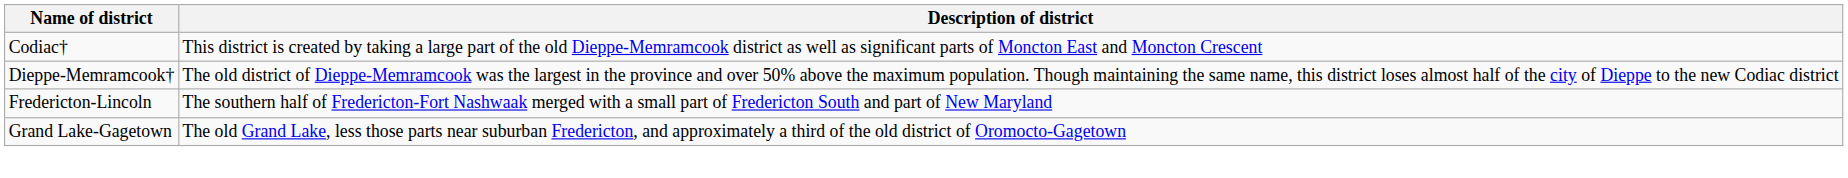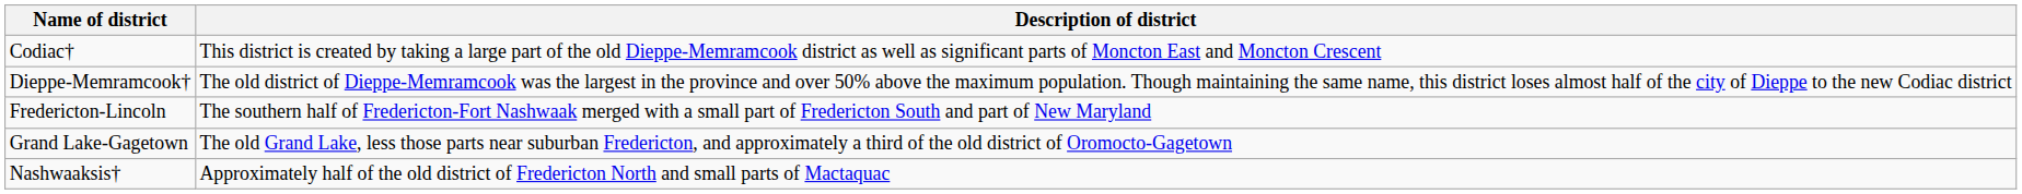+ row: Nashwaaksis† | Approximately half of the old district of Fredericton North and small parts of Mactaquac
